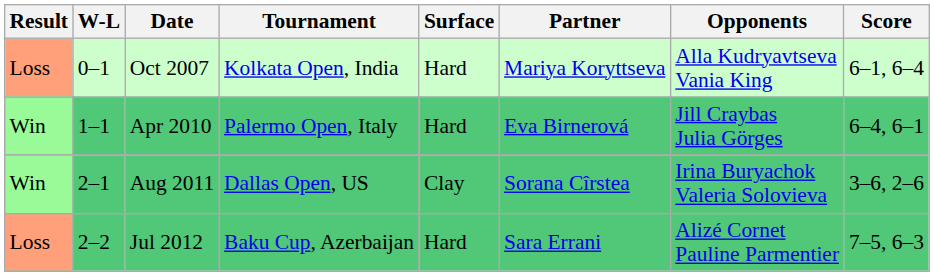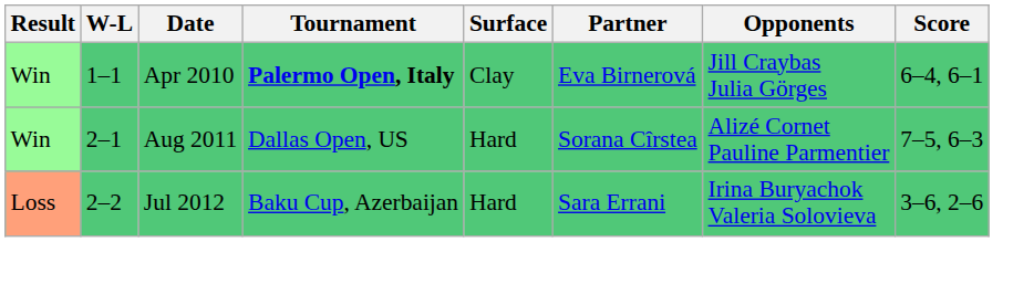- row: Loss | 0–1 | Oct 2007 | Kolkata Open, India | Hard | Mariya Koryttseva | Alla Kudryavtseva Vania King | 6–1, 6–4
Apr 2010 | Tournament: normal -> bold
Apr 2010 | Surface: Hard -> Clay
Aug 2011 | Surface: Clay -> Hard
Aug 2011 | Opponents: Irina Buryachok Valeria Solovieva -> Alizé Cornet Pauline Parmentier
Aug 2011 | Score: 3–6, 2–6 -> 7–5, 6–3
Jul 2012 | Opponents: Alizé Cornet Pauline Parmentier -> Irina Buryachok Valeria Solovieva
Jul 2012 | Score: 7–5, 6–3 -> 3–6, 2–6
